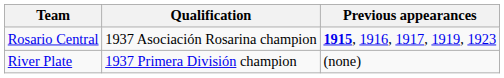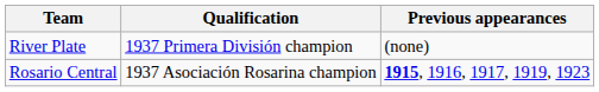rows swapped: River Plate <-> Rosario Central
